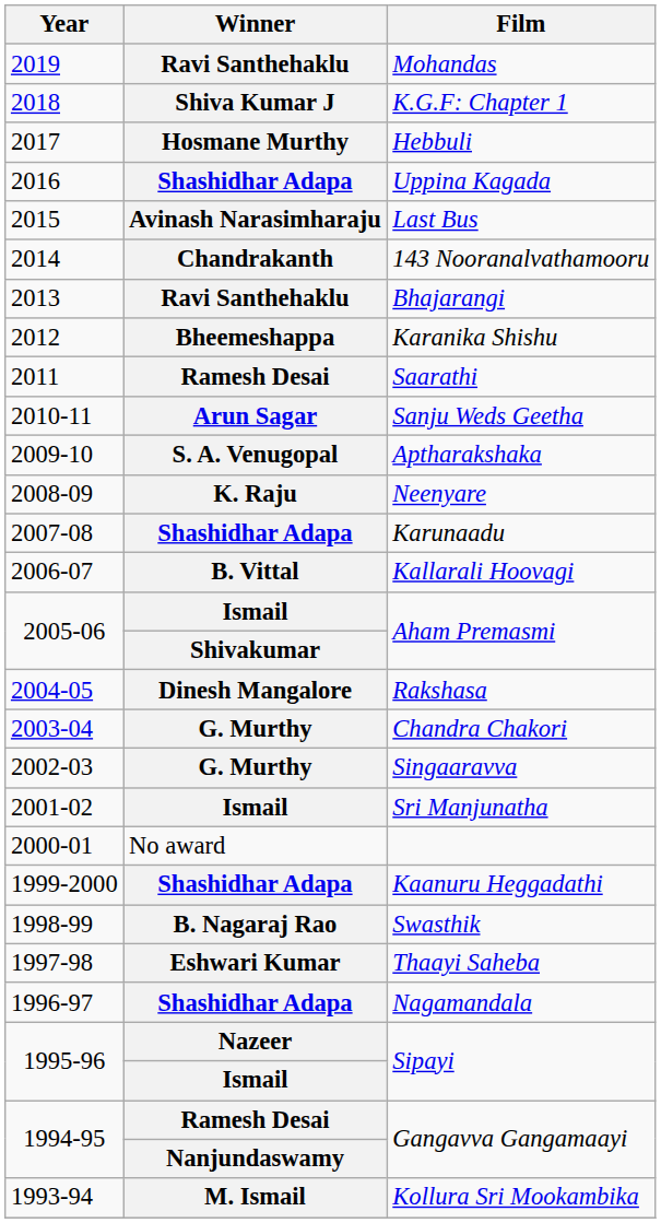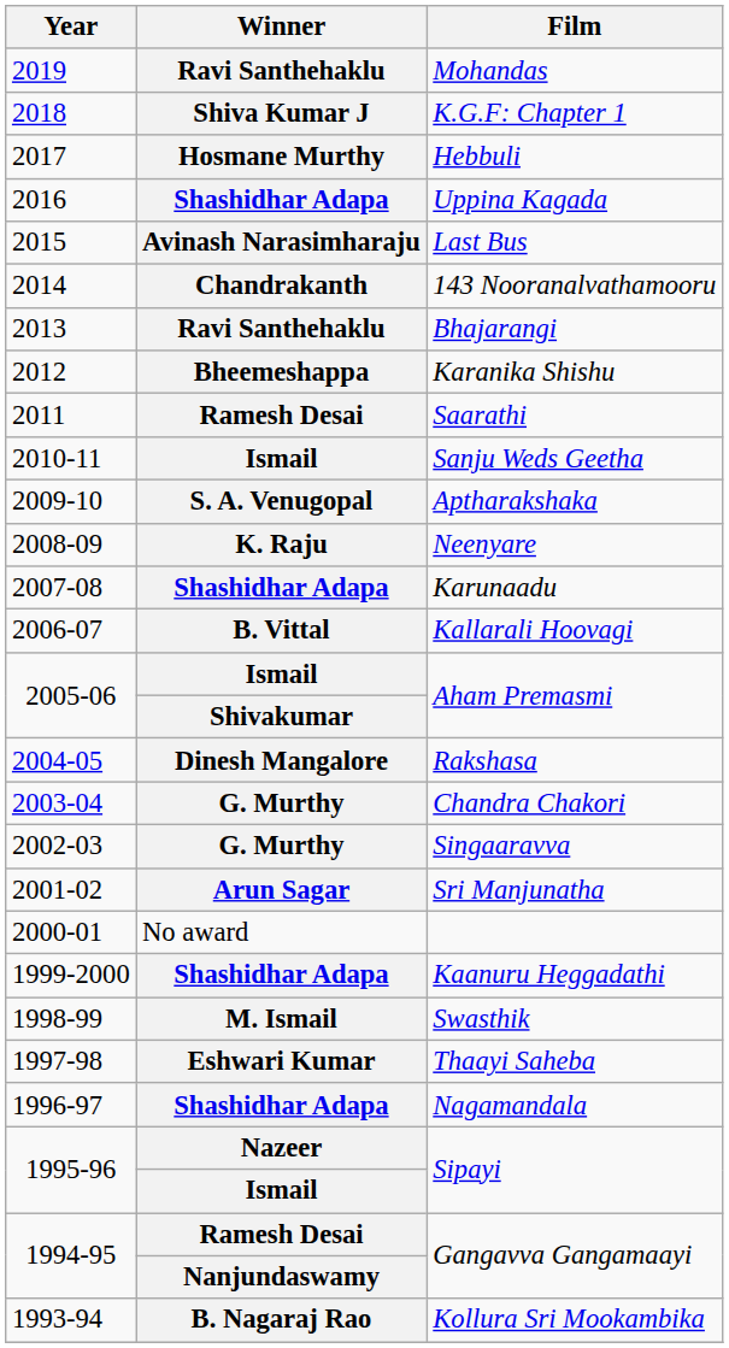Sanju Weds Geetha | Winner: Arun Sagar -> Ismail
Sri Manjunatha | Winner: Ismail -> Arun Sagar
Swasthik | Winner: B. Nagaraj Rao -> M. Ismail
Kollura Sri Mookambika | Winner: M. Ismail -> B. Nagaraj Rao
